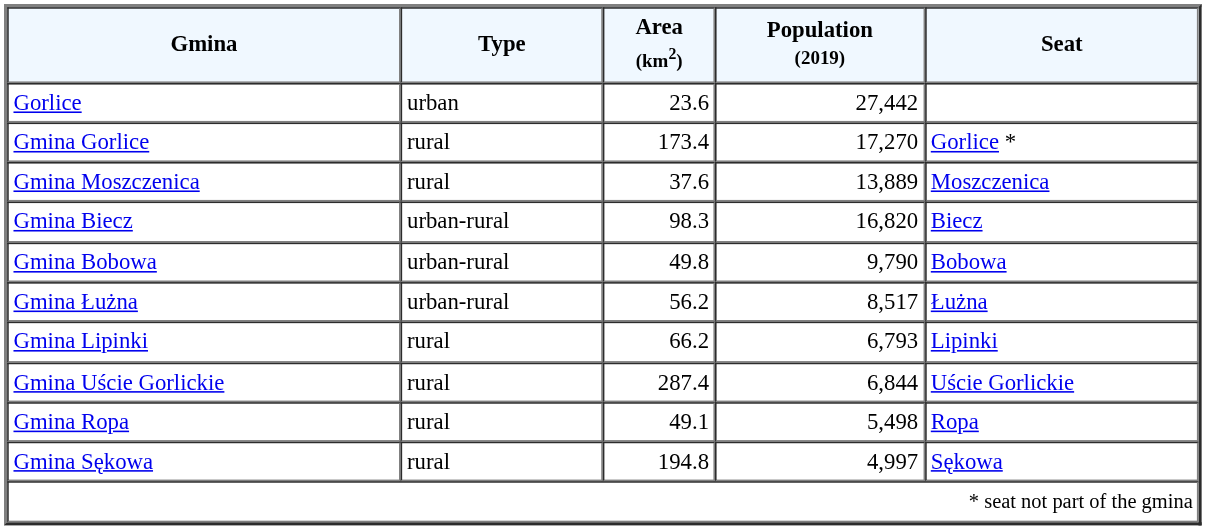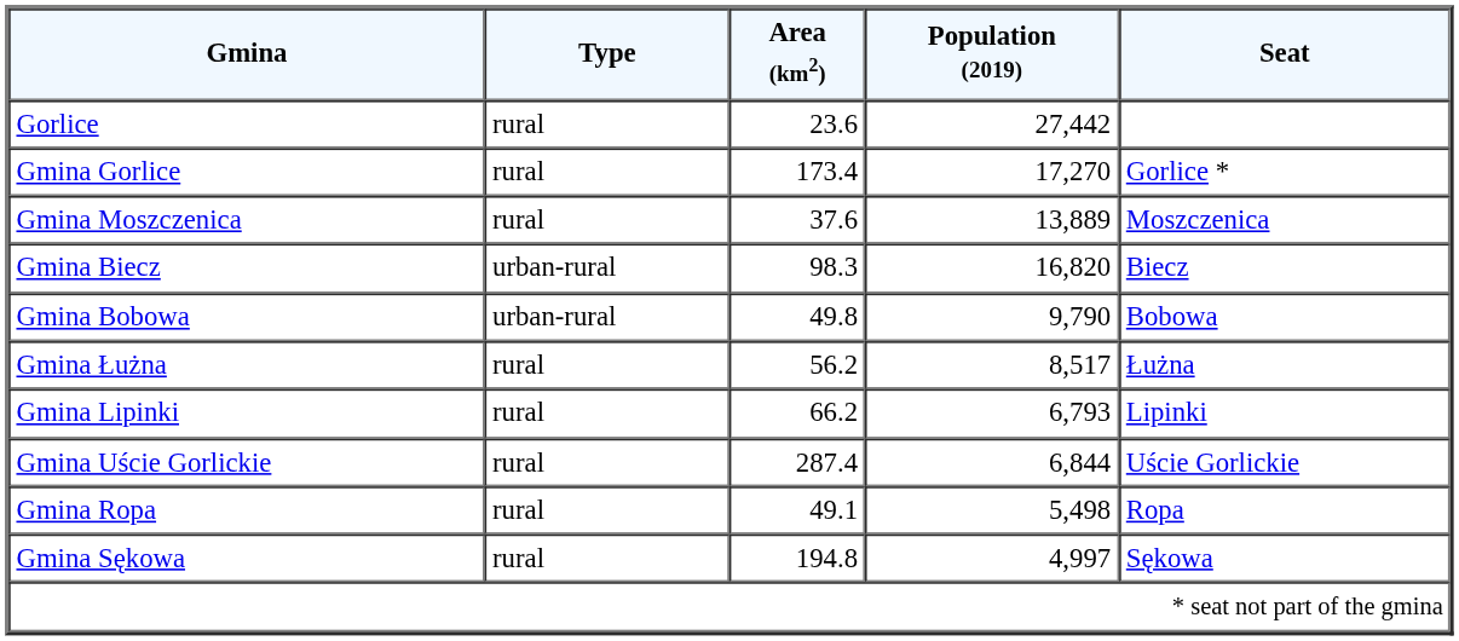Gorlice | Type: urban -> rural
Gmina Łużna | Type: urban-rural -> rural
